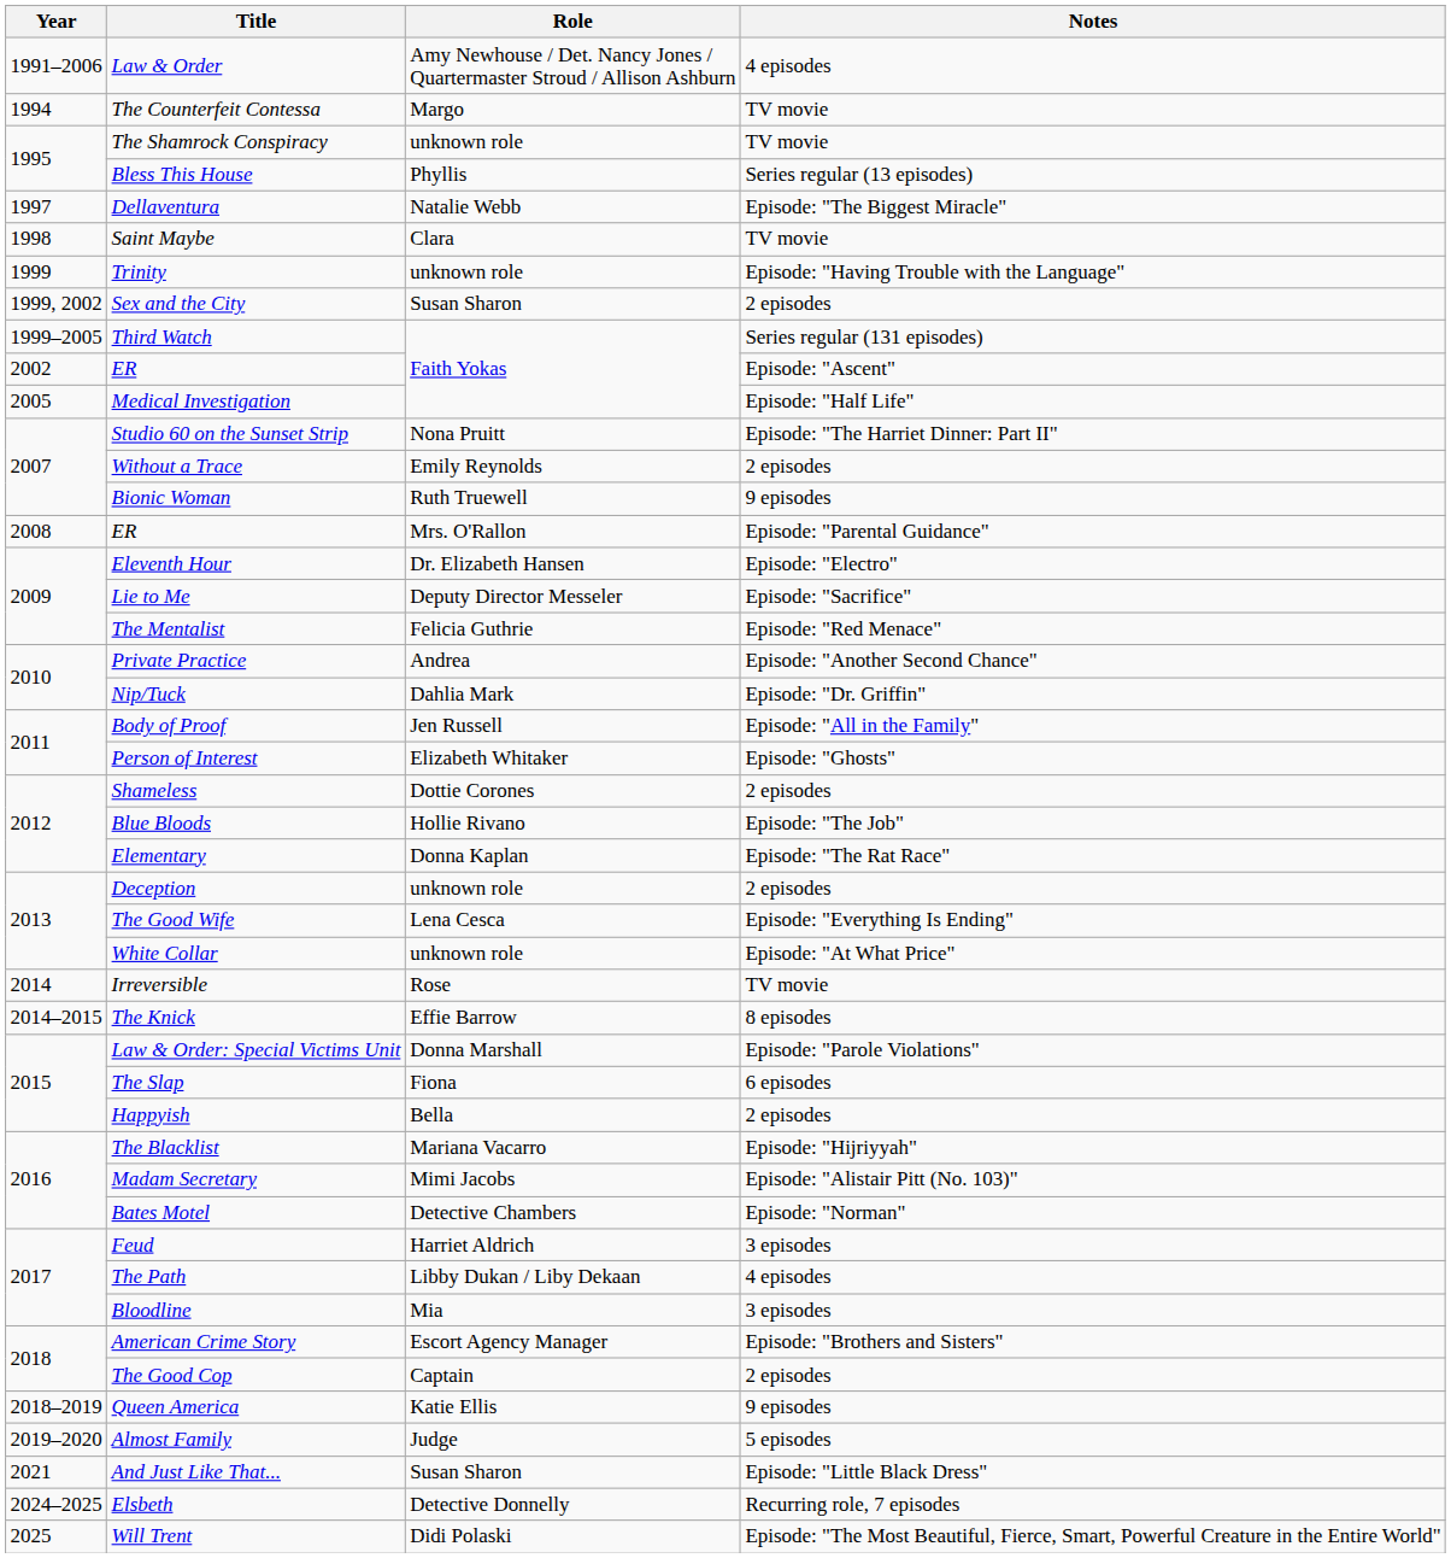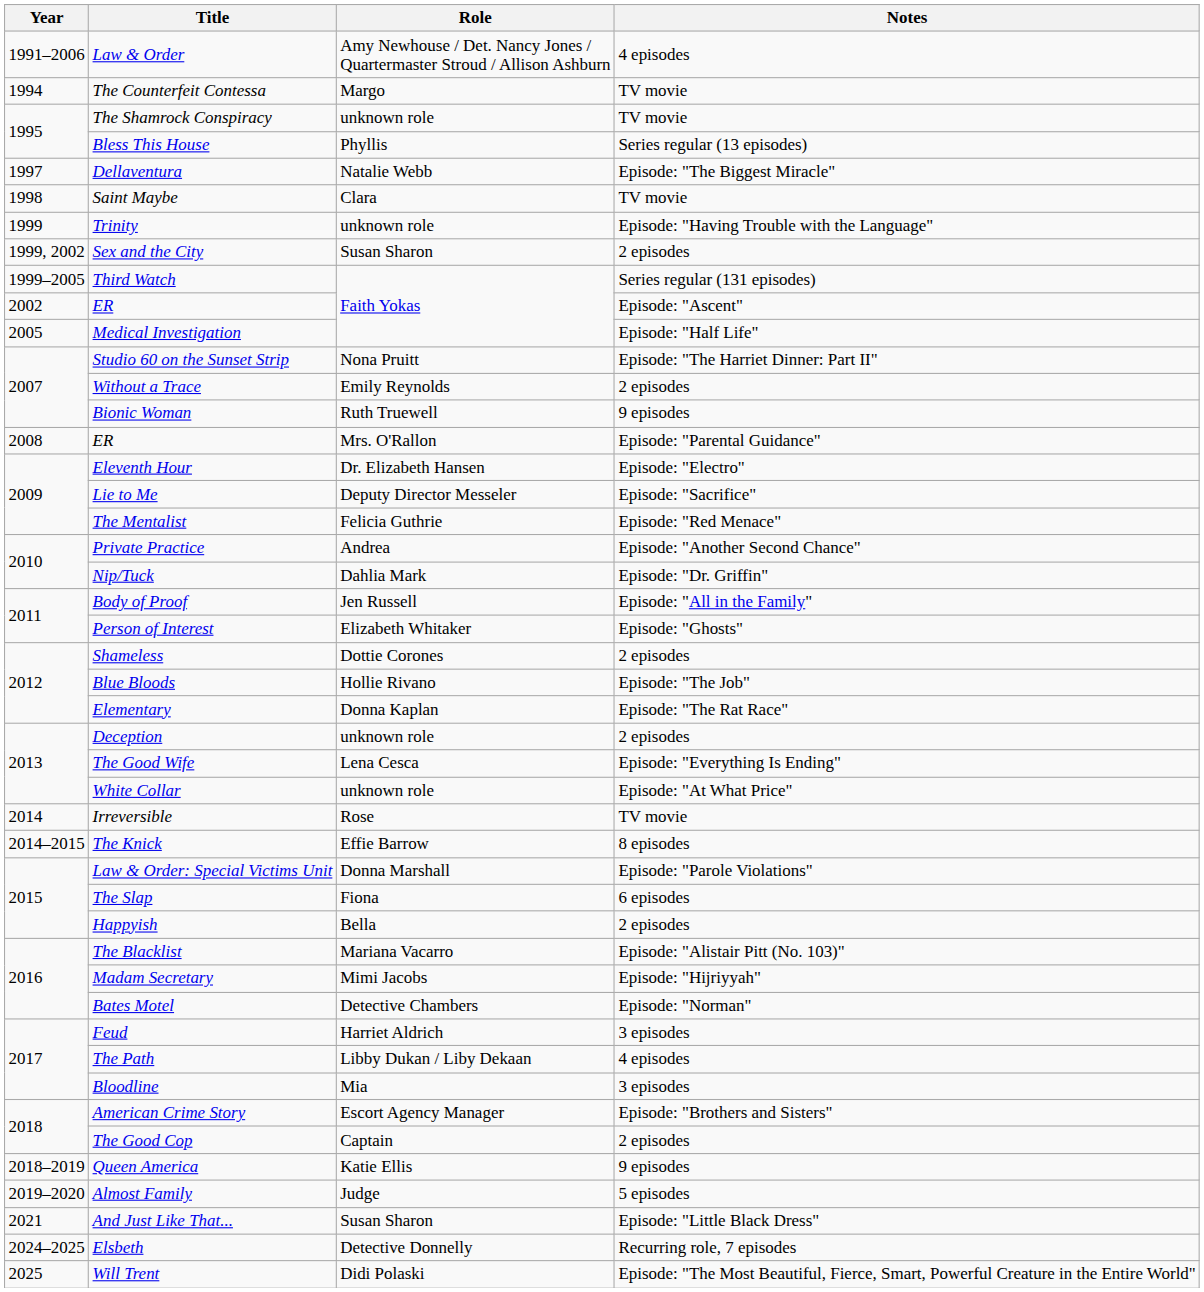The Blacklist | Notes: Episode: "Hijriyyah" -> Episode: "Alistair Pitt (No. 103)"
Madam Secretary | Notes: Episode: "Alistair Pitt (No. 103)" -> Episode: "Hijriyyah"
